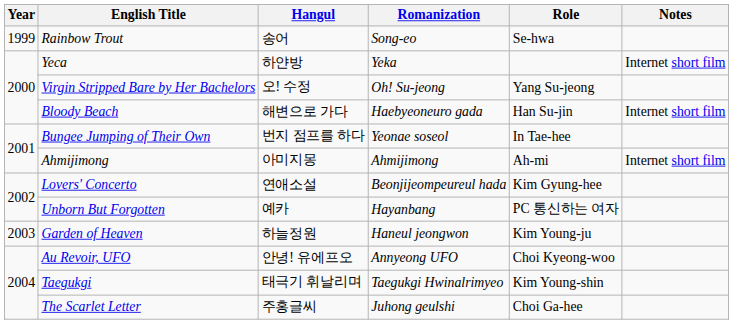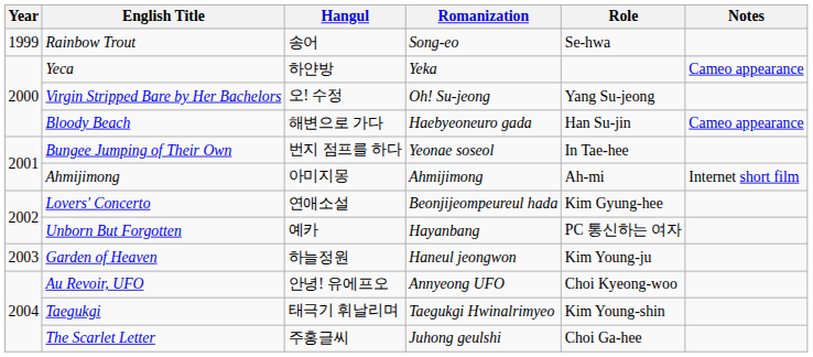Yeca | Notes: Internet short film -> Cameo appearance
Bloody Beach | Notes: Internet short film -> Cameo appearance
